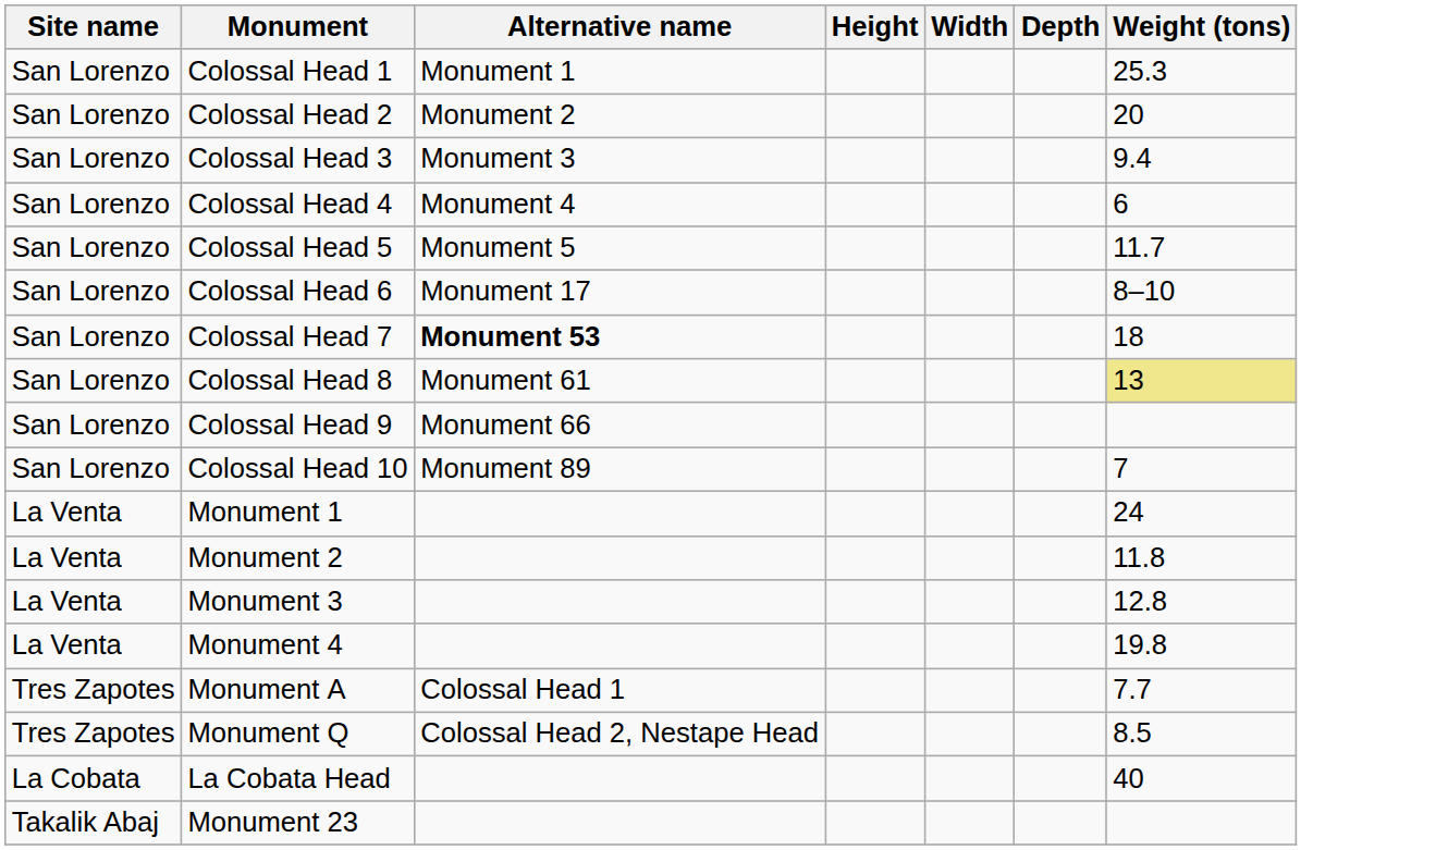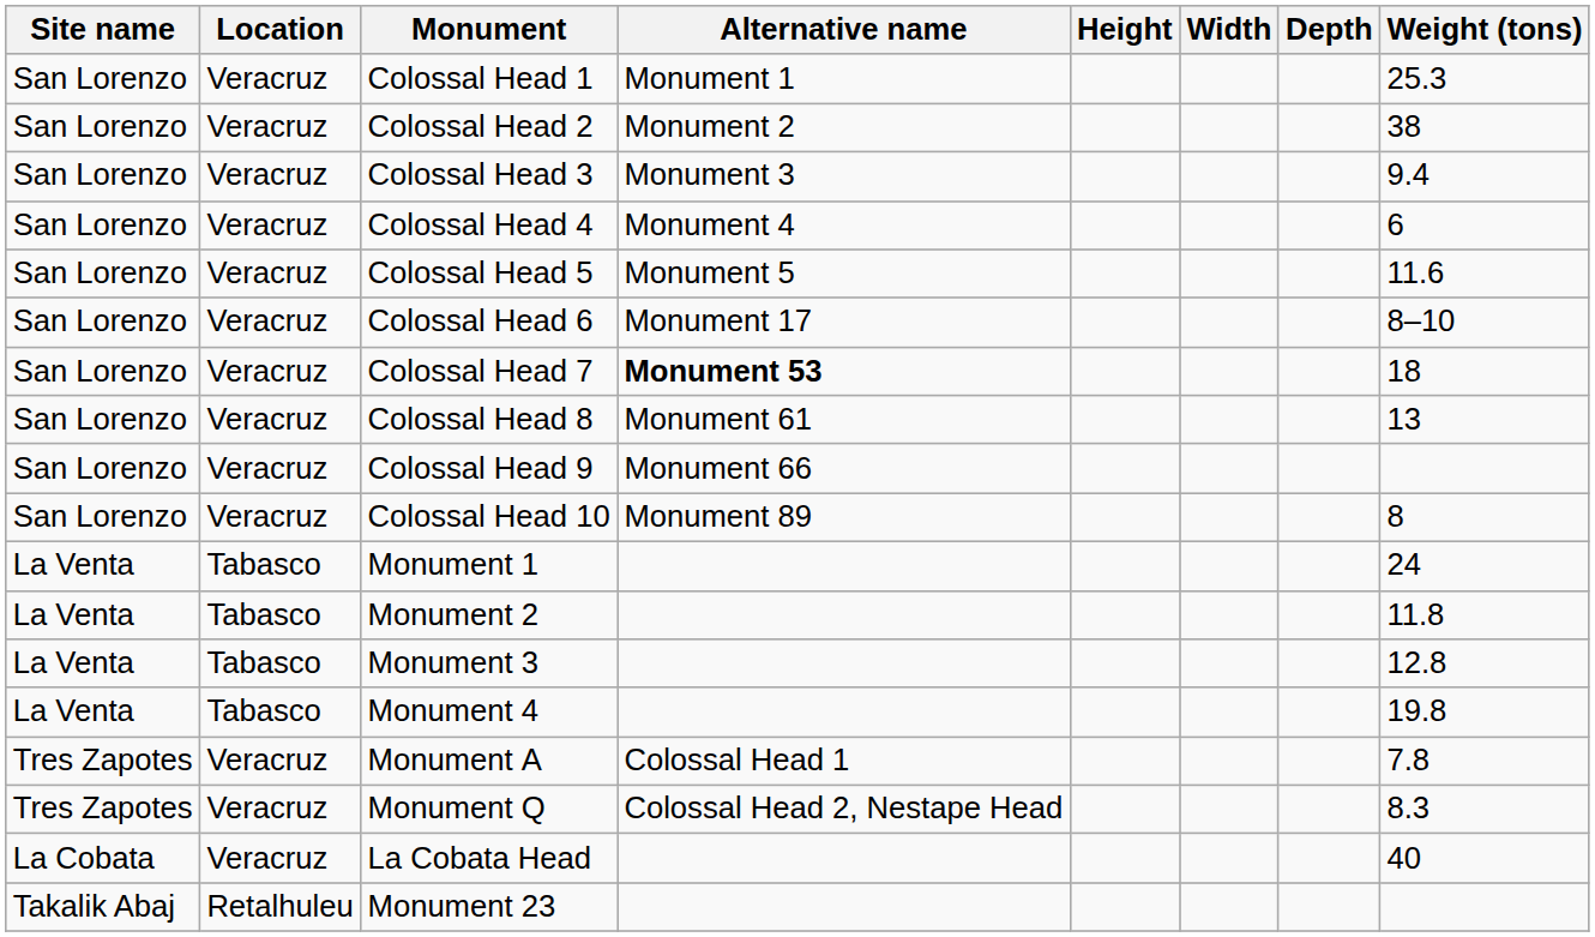+ column: Location | Veracruz | Veracruz | Veracruz | Veracruz | Veracruz | Veracruz | Veracruz | Veracruz | Veracruz | Veracruz | Tabasco | Tabasco | Tabasco | Tabasco | Veracruz | Veracruz | Veracruz | Retalhuleu
Colossal Head 2 | Weight (tons): 20 -> 38
Colossal Head 5 | Weight (tons): 11.7 -> 11.6
Colossal Head 8 | Weight (tons): khaki background -> no background
Colossal Head 10 | Weight (tons): 7 -> 8
Monument A | Weight (tons): 7.7 -> 7.8
Monument Q | Weight (tons): 8.5 -> 8.3
